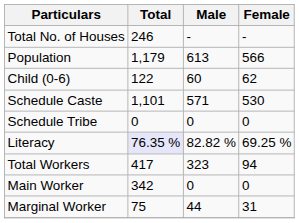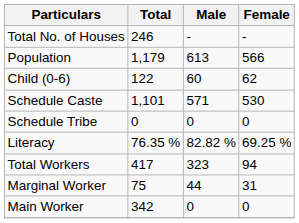Literacy | Total: lavender background -> no background
rows swapped: Main Worker <-> Marginal Worker
